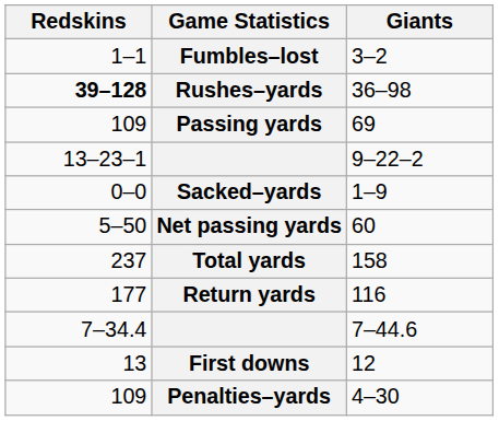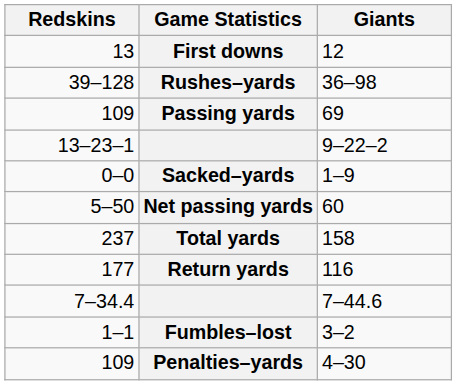rows swapped: First downs <-> Fumbles–lost
Rushes–yards | Redskins: bold -> normal
